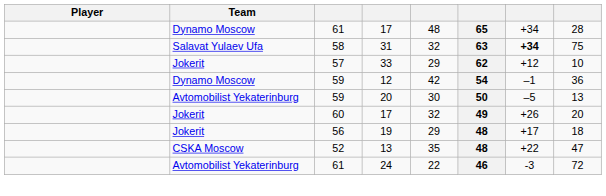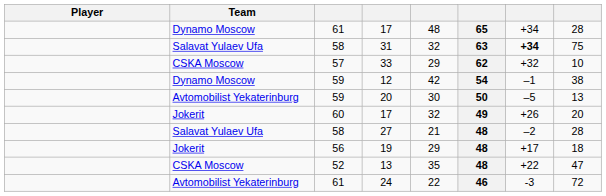33 | Team: Jokerit -> CSKA Moscow
33 | column 7: +12 -> +32
12 | column 8: 36 -> 38
+ row: Salavat Yulaev Ufa | 58 | 27 | 21 | 48 | –2 | 28
